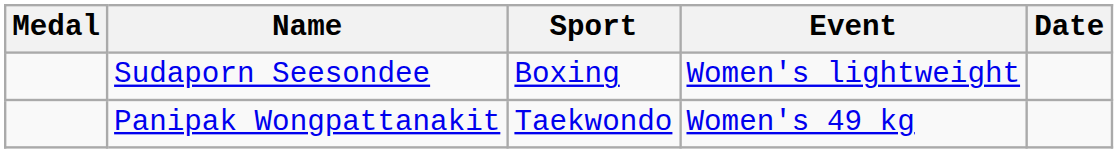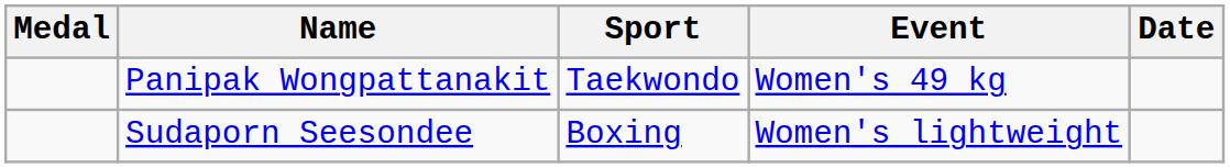rows swapped: Panipak Wongpattanakit <-> Sudaporn Seesondee
